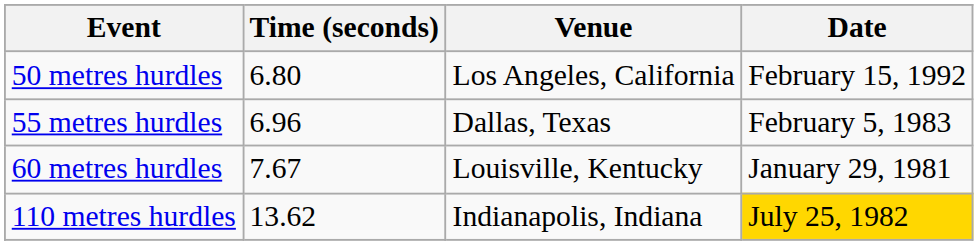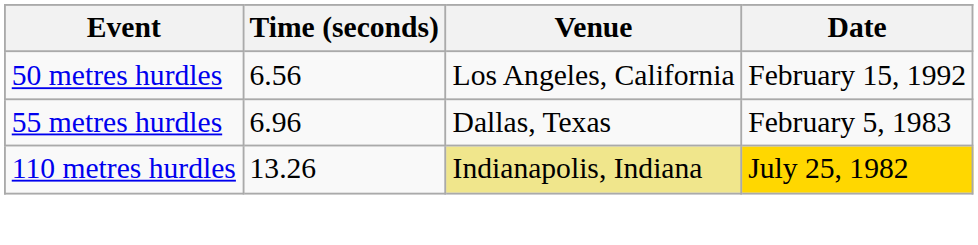50 metres hurdles | Time (seconds): 6.80 -> 6.56
- row: 60 metres hurdles | 7.67 | Louisville, Kentucky | January 29, 1981
110 metres hurdles | Time (seconds): 13.62 -> 13.26
110 metres hurdles | Venue: no background -> khaki background
